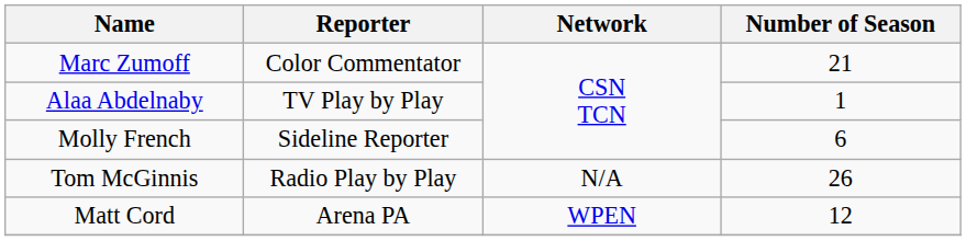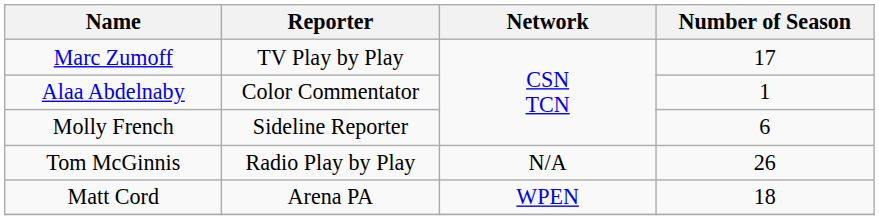Marc Zumoff | Reporter: Color Commentator -> TV Play by Play
Marc Zumoff | Number of Season: 21 -> 17
Alaa Abdelnaby | Reporter: TV Play by Play -> Color Commentator
Matt Cord | Number of Season: 12 -> 18
